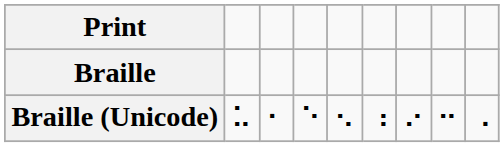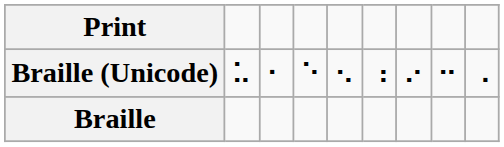rows swapped: Braille <-> Braille (Unicode)
